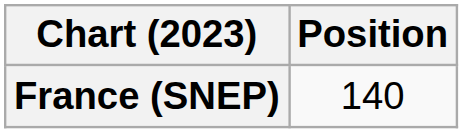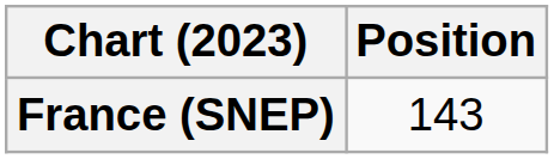France (SNEP) | Position: 140 -> 143
